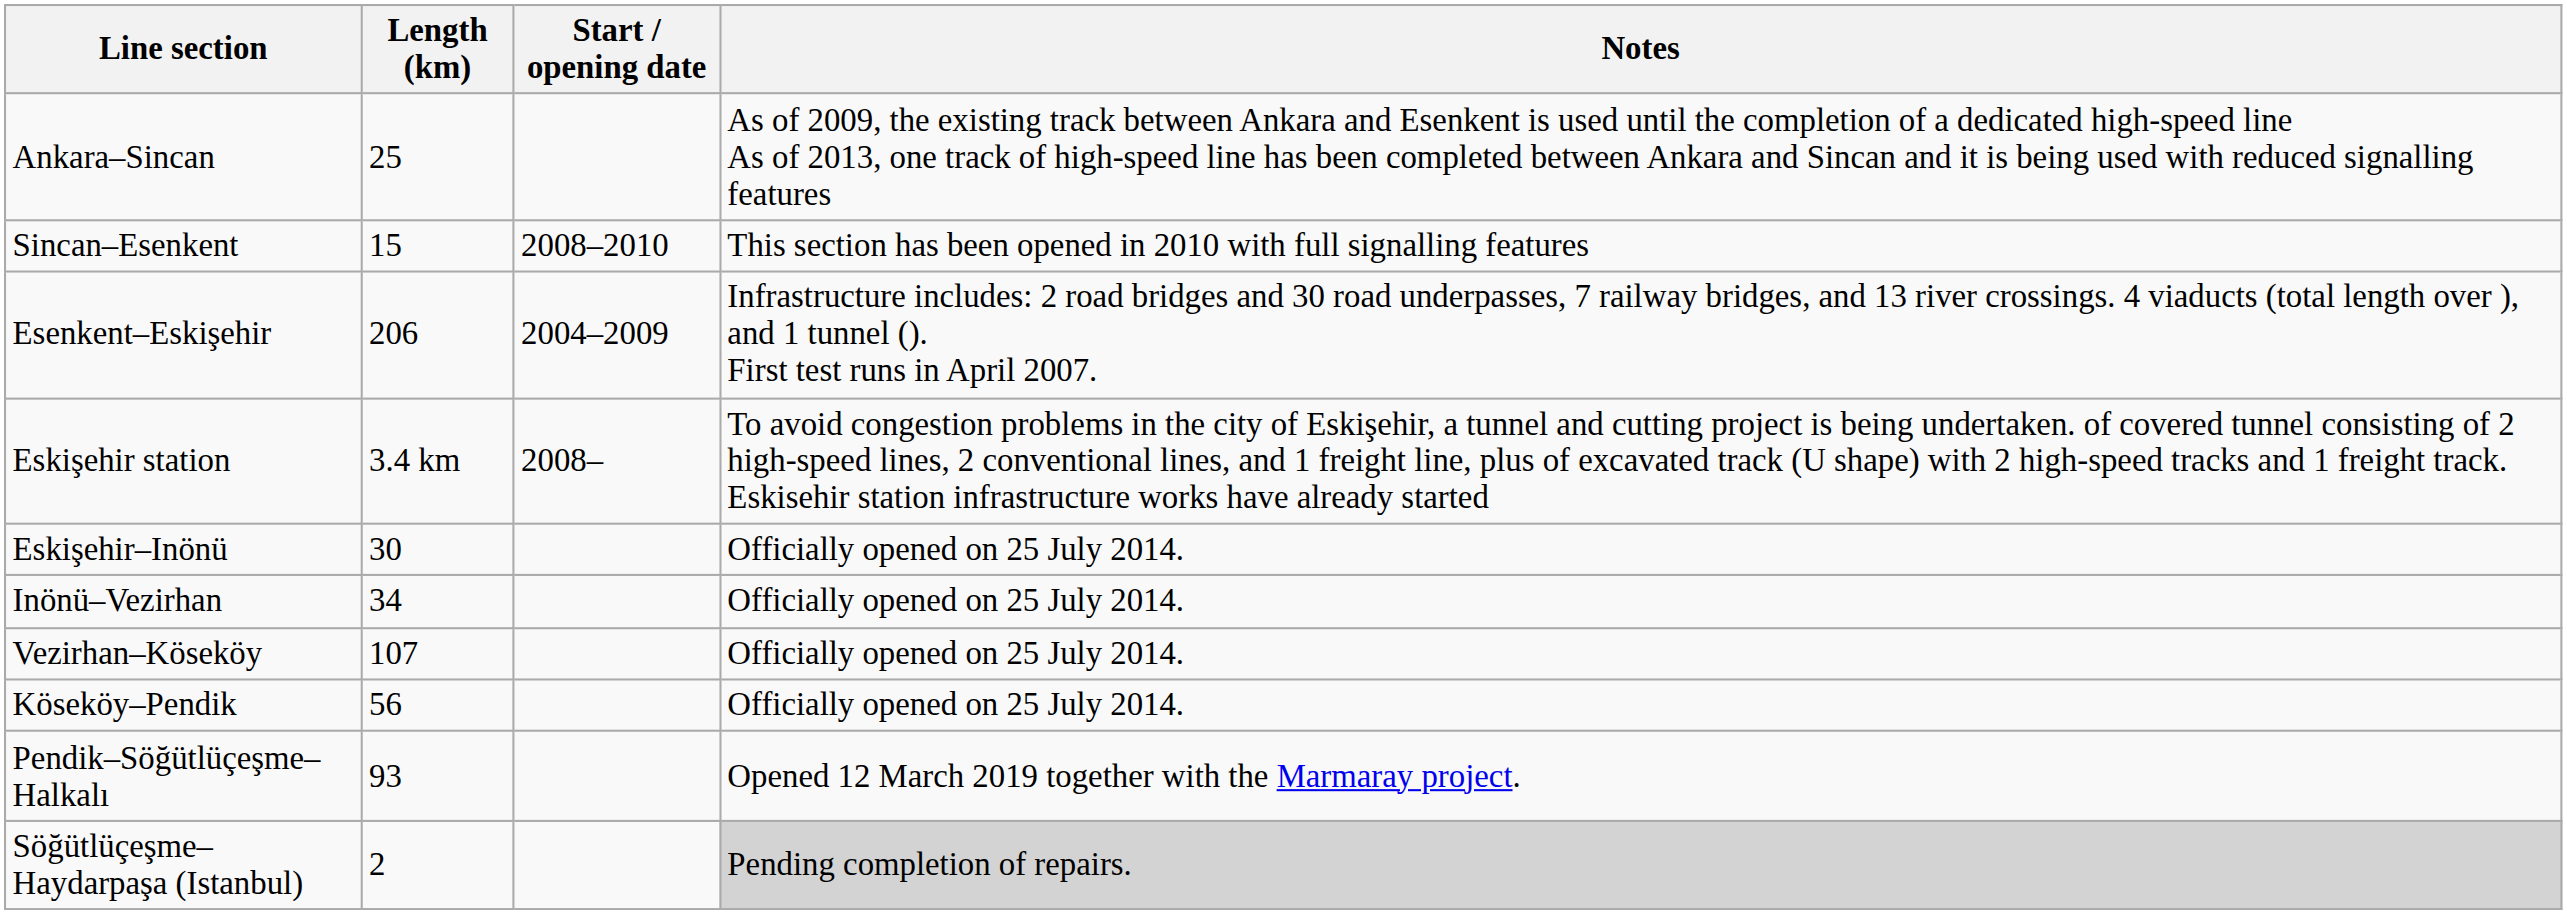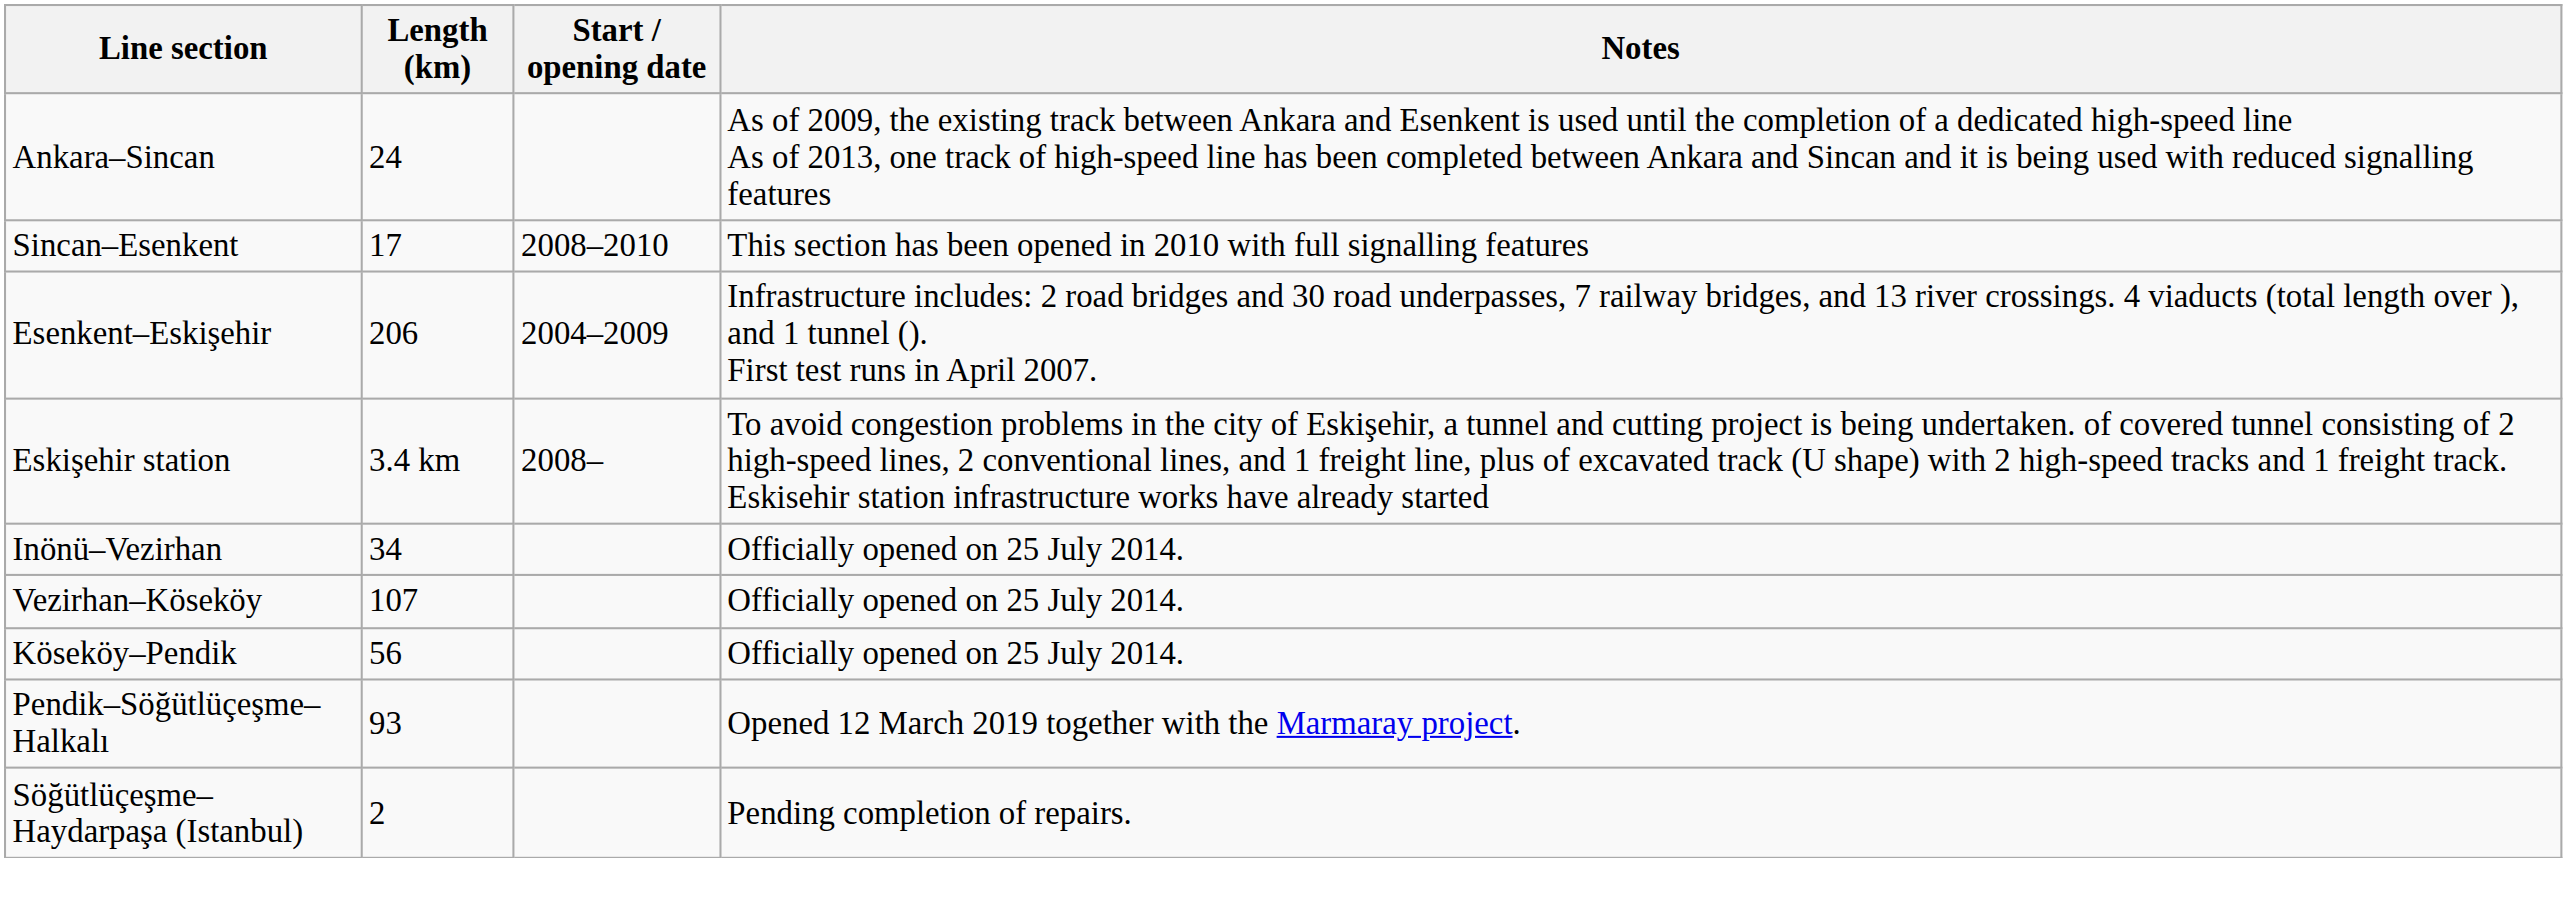Ankara–Sincan | Length (km): 25 -> 24
Sincan–Esenkent | Length (km): 15 -> 17
- row: Eskişehir–Inönü | 30 | Officially opened on 25 July 2014.
Söğütlüçeşme–Haydarpaşa (Istanbul) | Notes: lightgrey background -> no background
